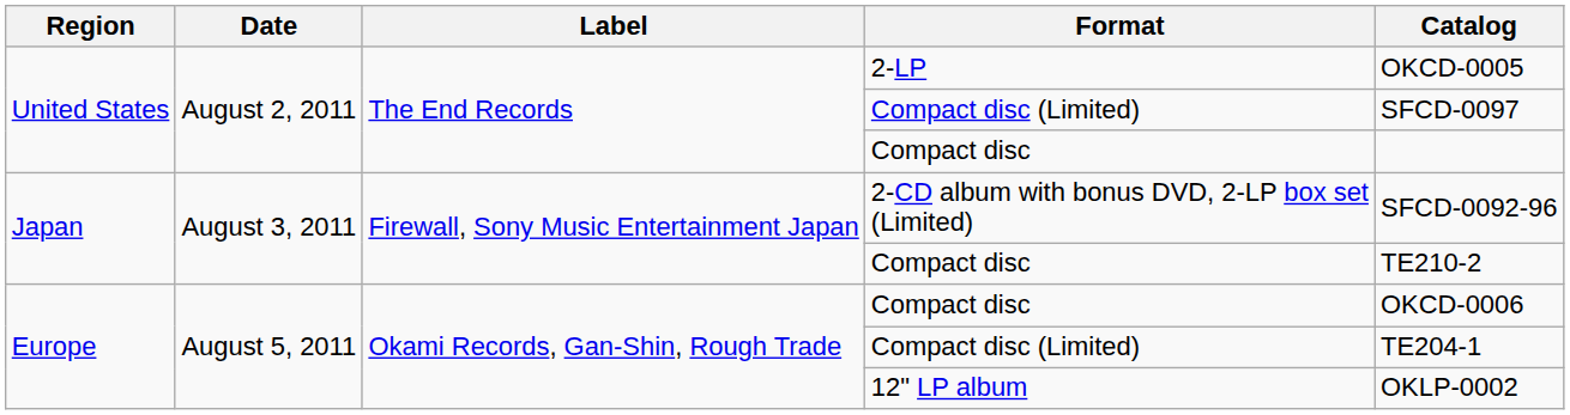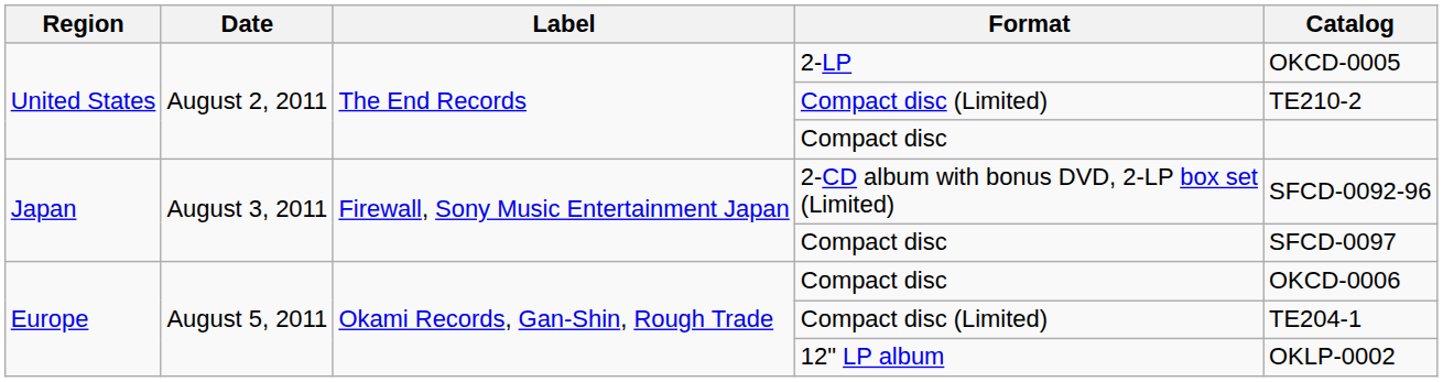United States / Compact disc (Limited) | Catalog: SFCD-0097 -> TE210-2
Japan / Compact disc | Catalog: TE210-2 -> SFCD-0097
